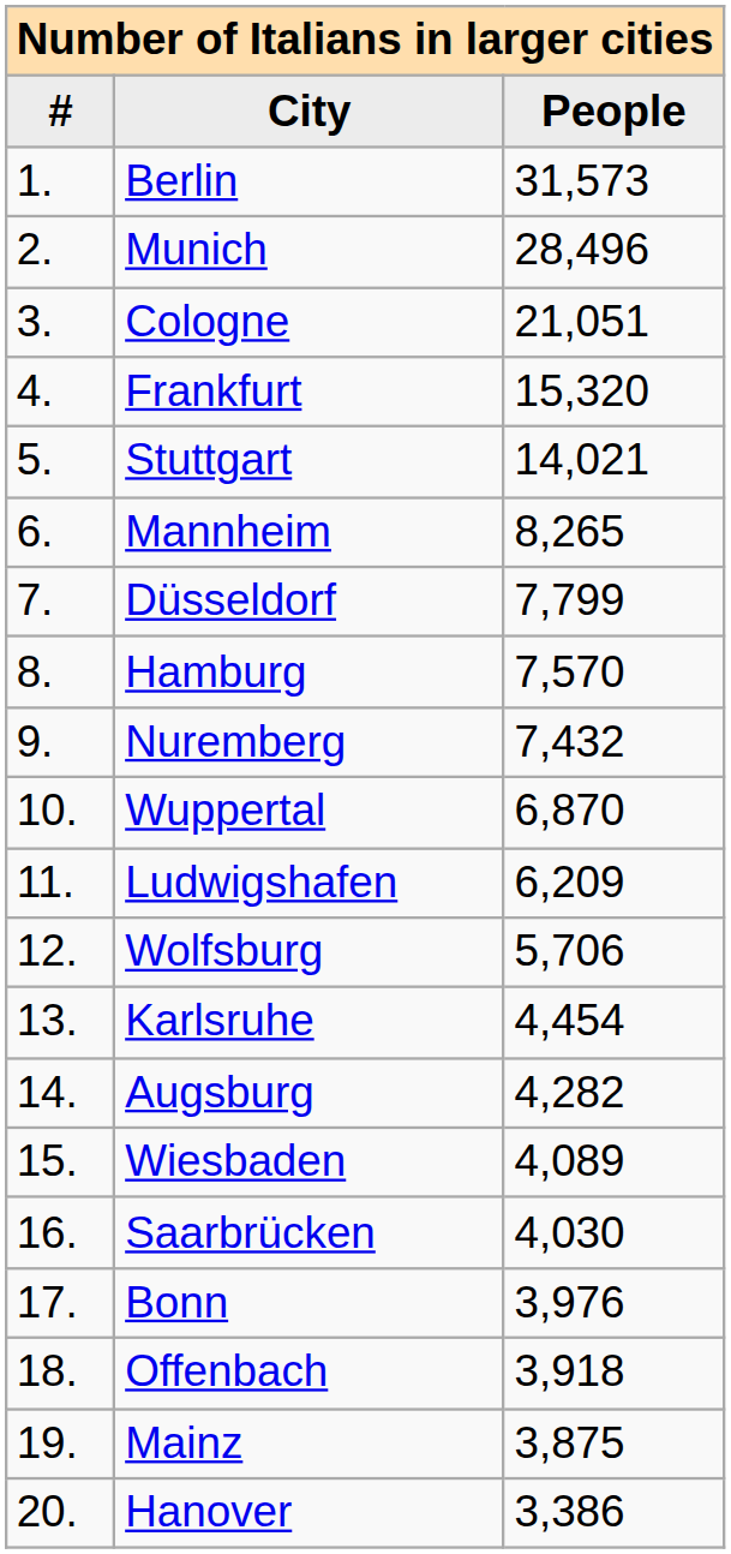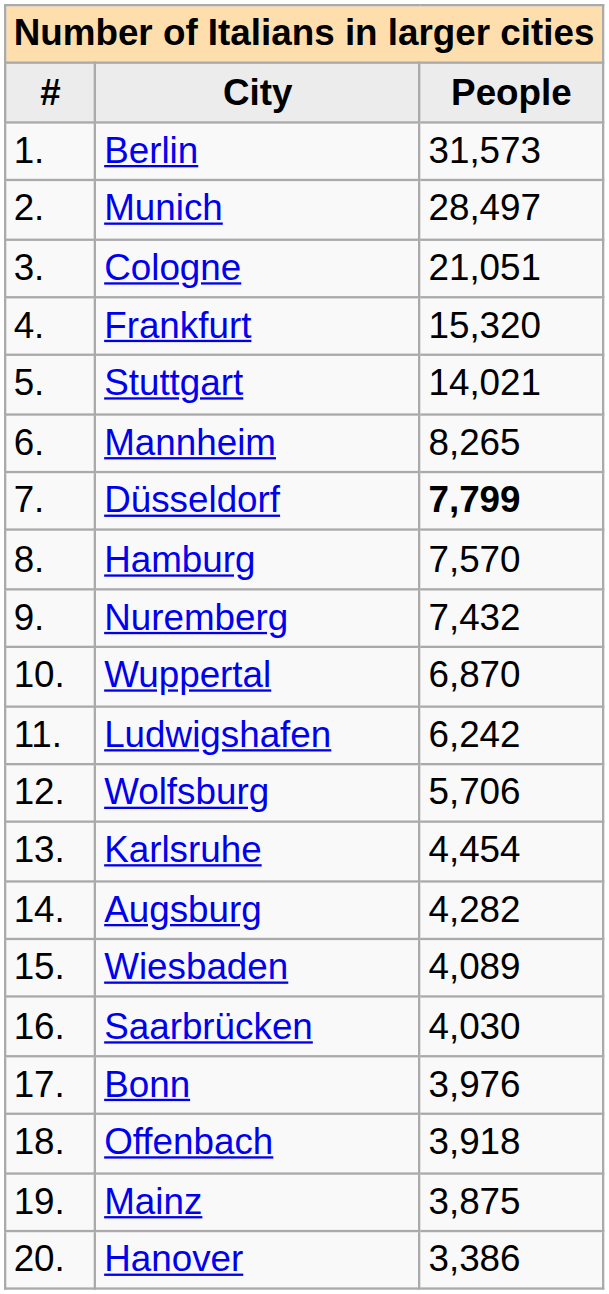Munich | People: 28,496 -> 28,497
Düsseldorf | People: normal -> bold
Ludwigshafen | People: 6,209 -> 6,242
